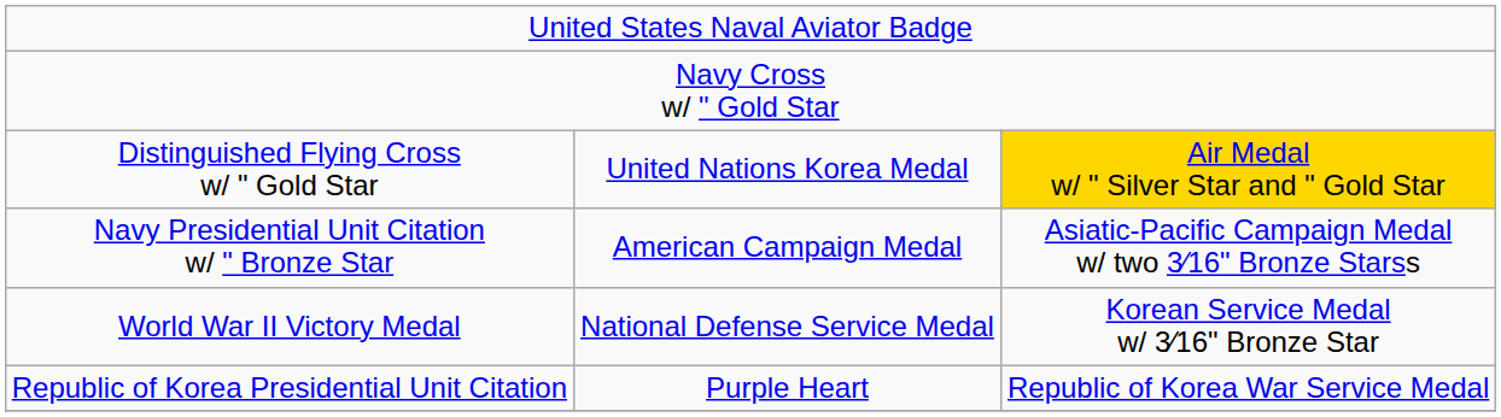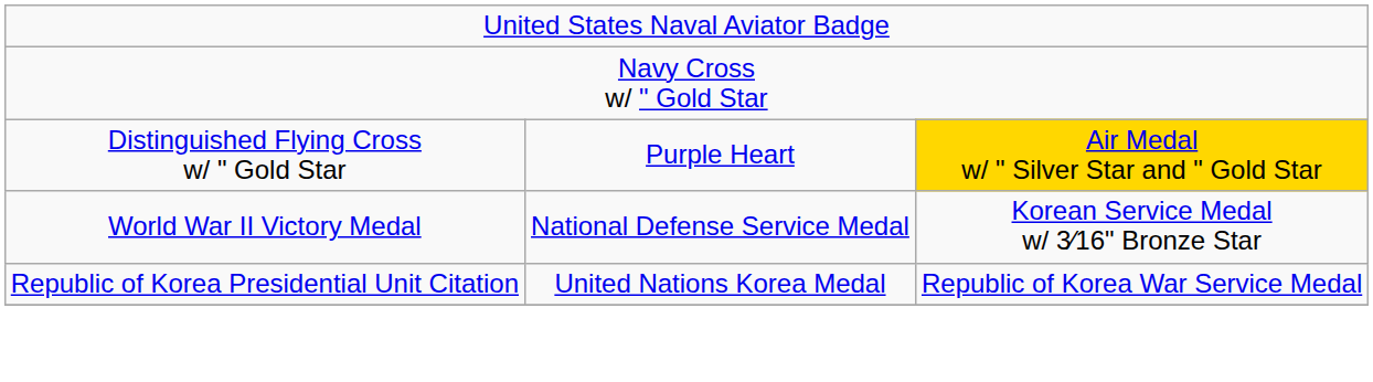Distinguished Flying Cross w/ " Gold Star | column 2: United Nations Korea Medal -> Purple Heart
- row: Navy Presidential Unit Citation w/ " Bronze Star | American Campaign Medal | Asiatic-Pacific Campaign Medal w/ two 3⁄16" Bronze Starss
Republic of Korea Presidential Unit Citation | column 2: Purple Heart -> United Nations Korea Medal
